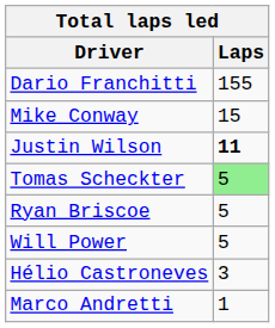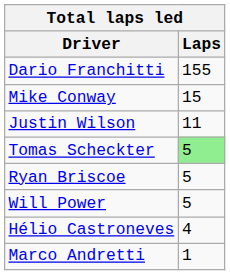Justin Wilson | Laps: bold -> normal
Hélio Castroneves | Laps: 3 -> 4
